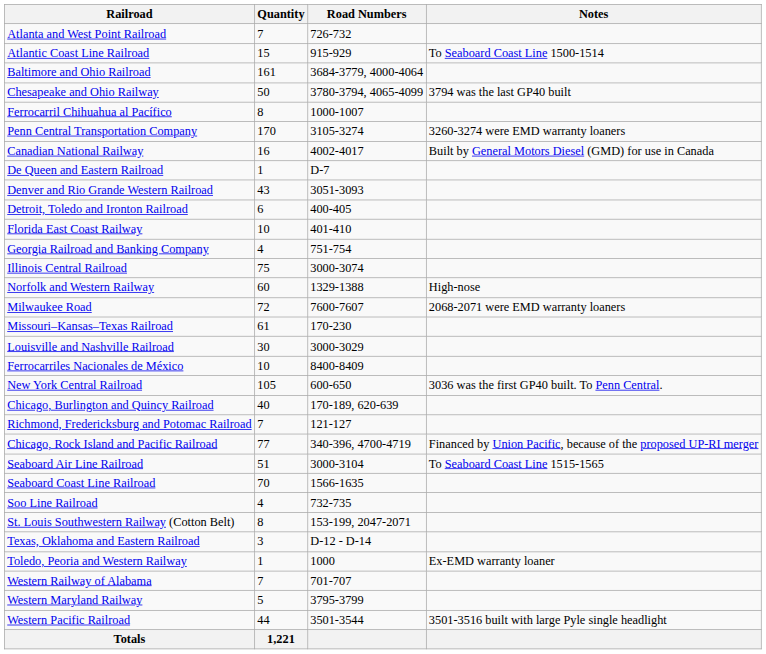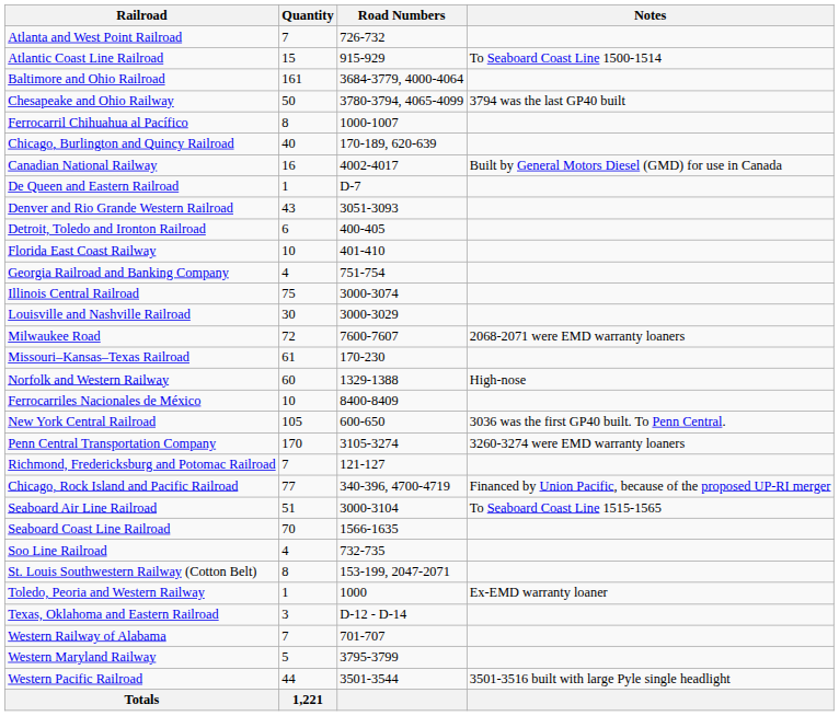rows swapped: Chicago, Burlington and Quincy Railroad <-> Penn Central Transportation Company
rows swapped: Louisville and Nashville Railroad <-> Norfolk and Western Railway
rows swapped: Texas, Oklahoma and Eastern Railroad <-> Toledo, Peoria and Western Railway
